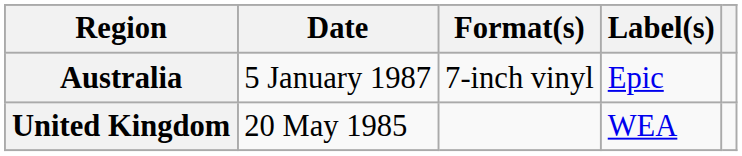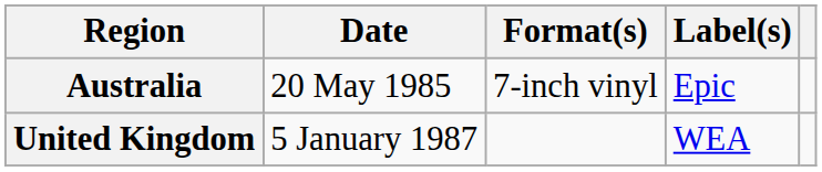Australia | Date: 5 January 1987 -> 20 May 1985
United Kingdom | Date: 20 May 1985 -> 5 January 1987
